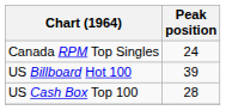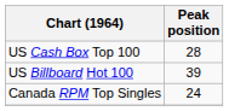rows swapped: Canada RPM Top Singles <-> US Cash Box Top 100
